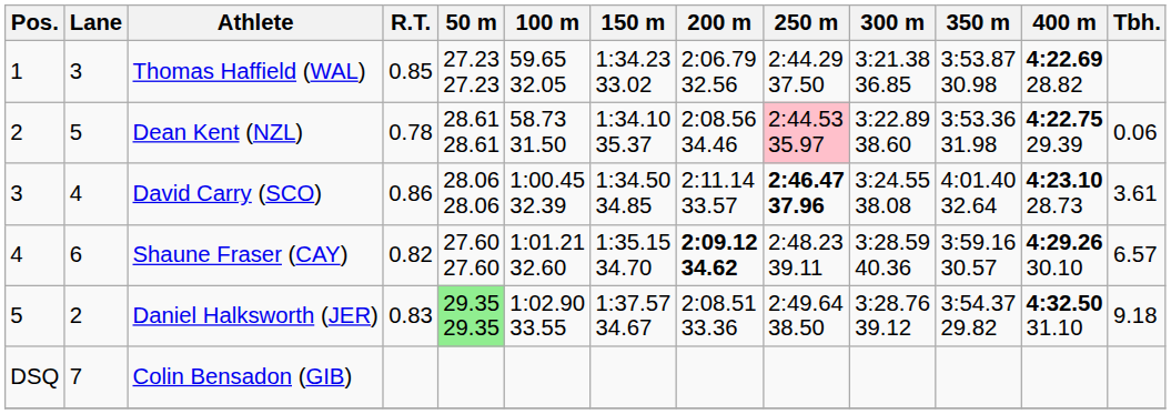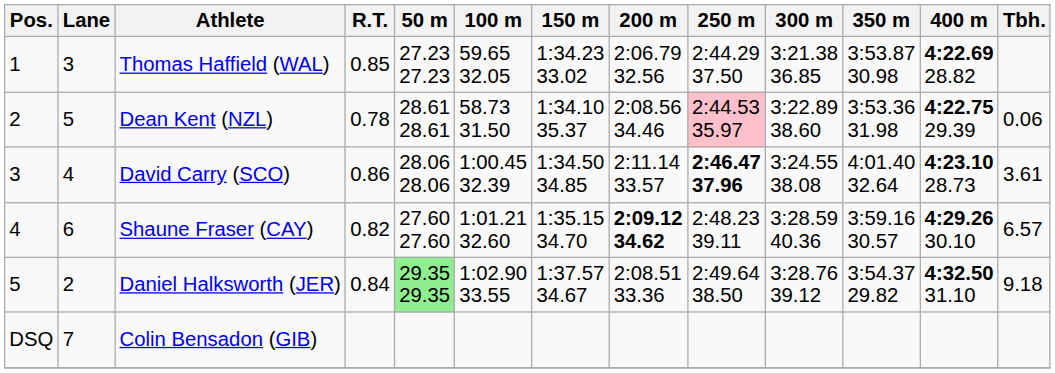Daniel Halksworth (JER) | R.T.: 0.83 -> 0.84
